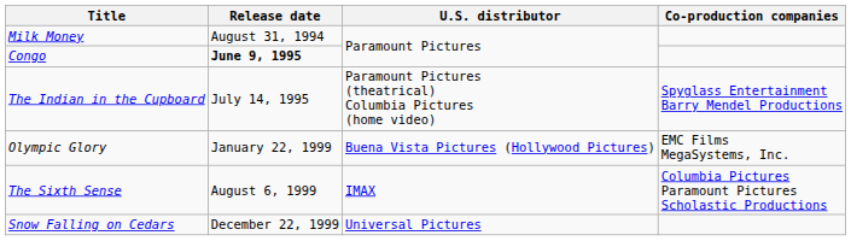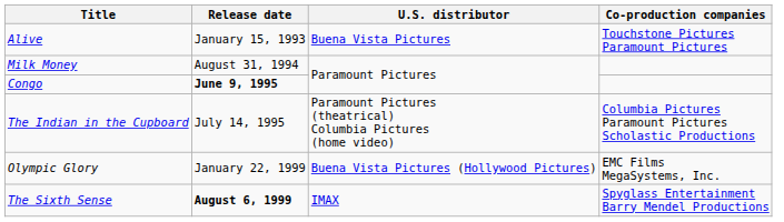+ row: Alive | January 15, 1993 | Buena Vista Pictures | Touchstone Pictures Paramount Pictures
The Indian in the Cupboard | Co-production companies: Spyglass Entertainment Barry Mendel Productions -> Columbia Pictures Paramount Pictures Scholastic Productions
The Sixth Sense | Release date: normal -> bold
The Sixth Sense | Co-production companies: Columbia Pictures Paramount Pictures Scholastic Productions -> Spyglass Entertainment Barry Mendel Productions
- row: Snow Falling on Cedars | December 22, 1999 | Universal Pictures
